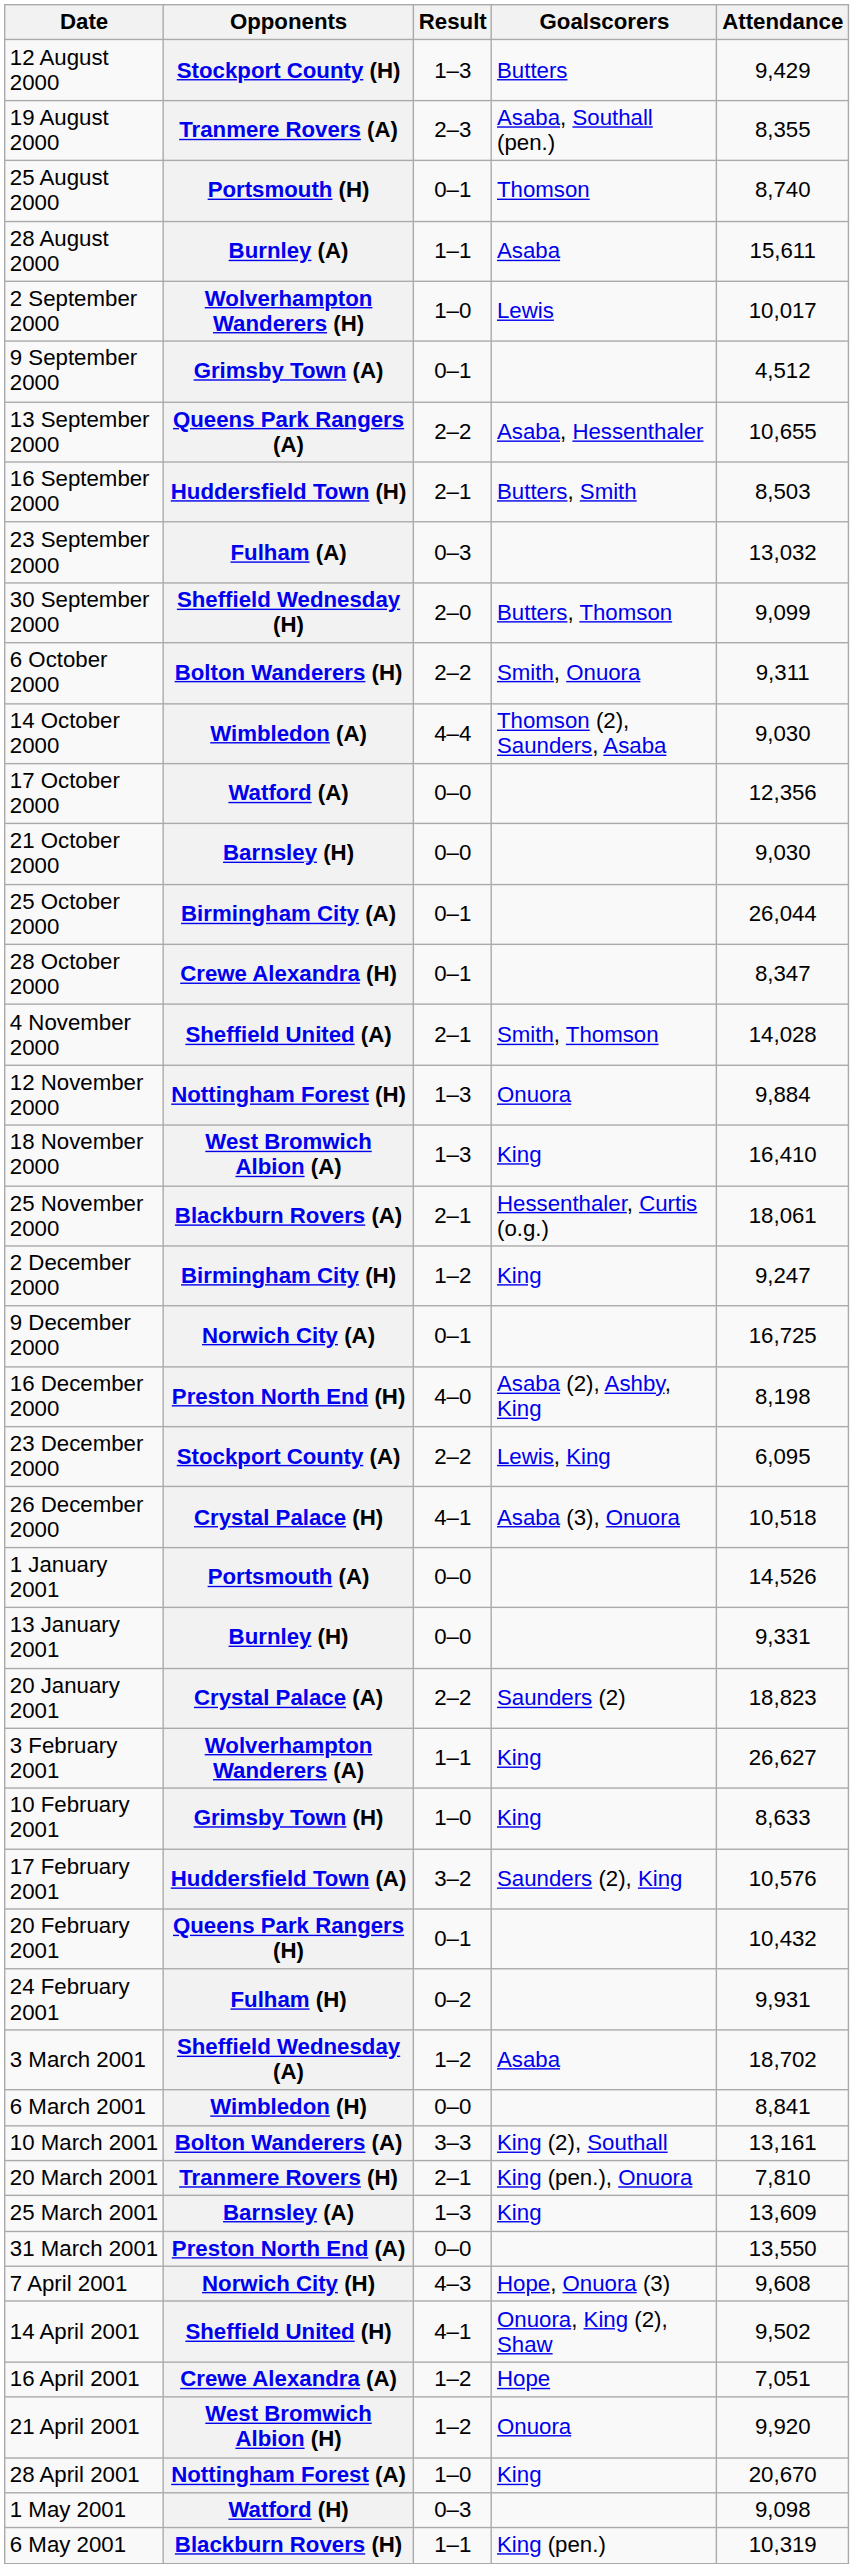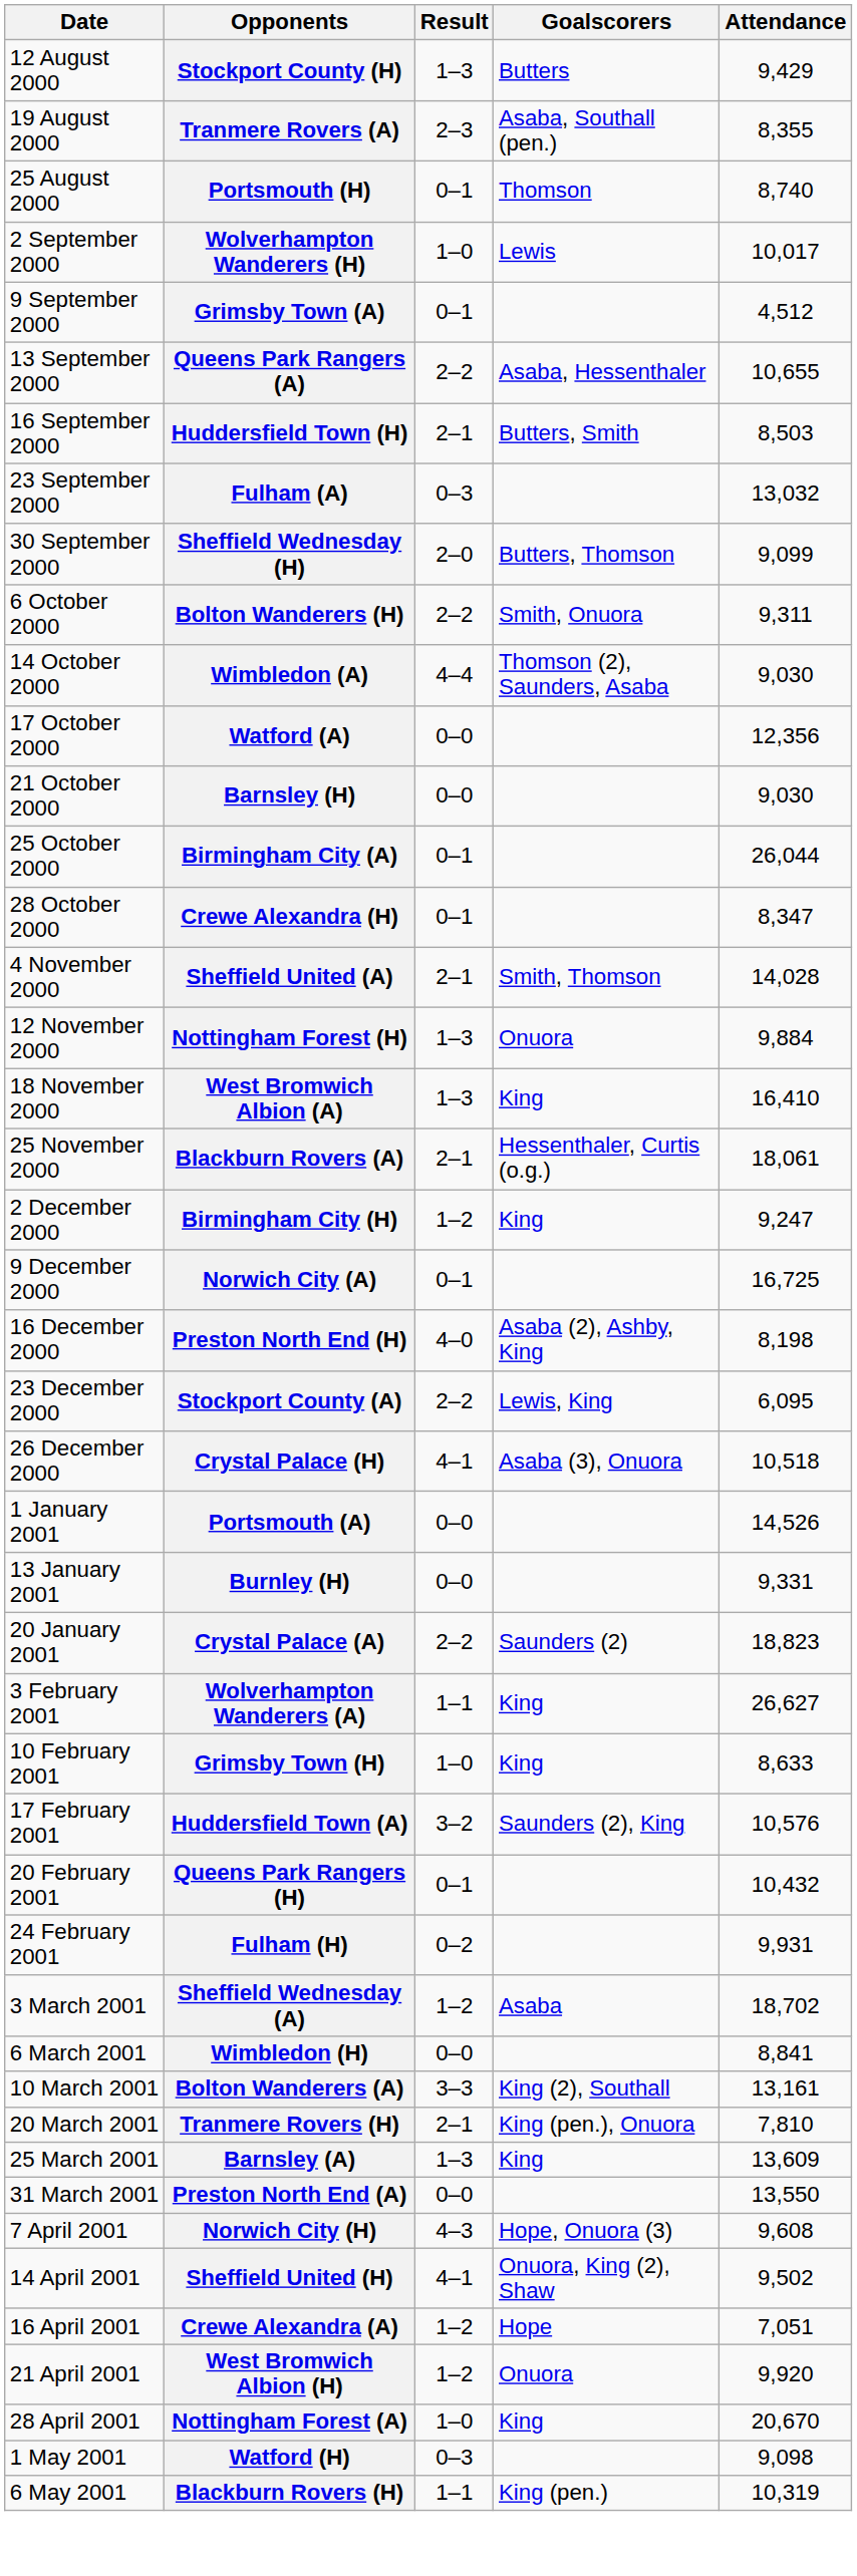- row: 28 August 2000 | Burnley (A) | 1–1 | Asaba | 15,611
